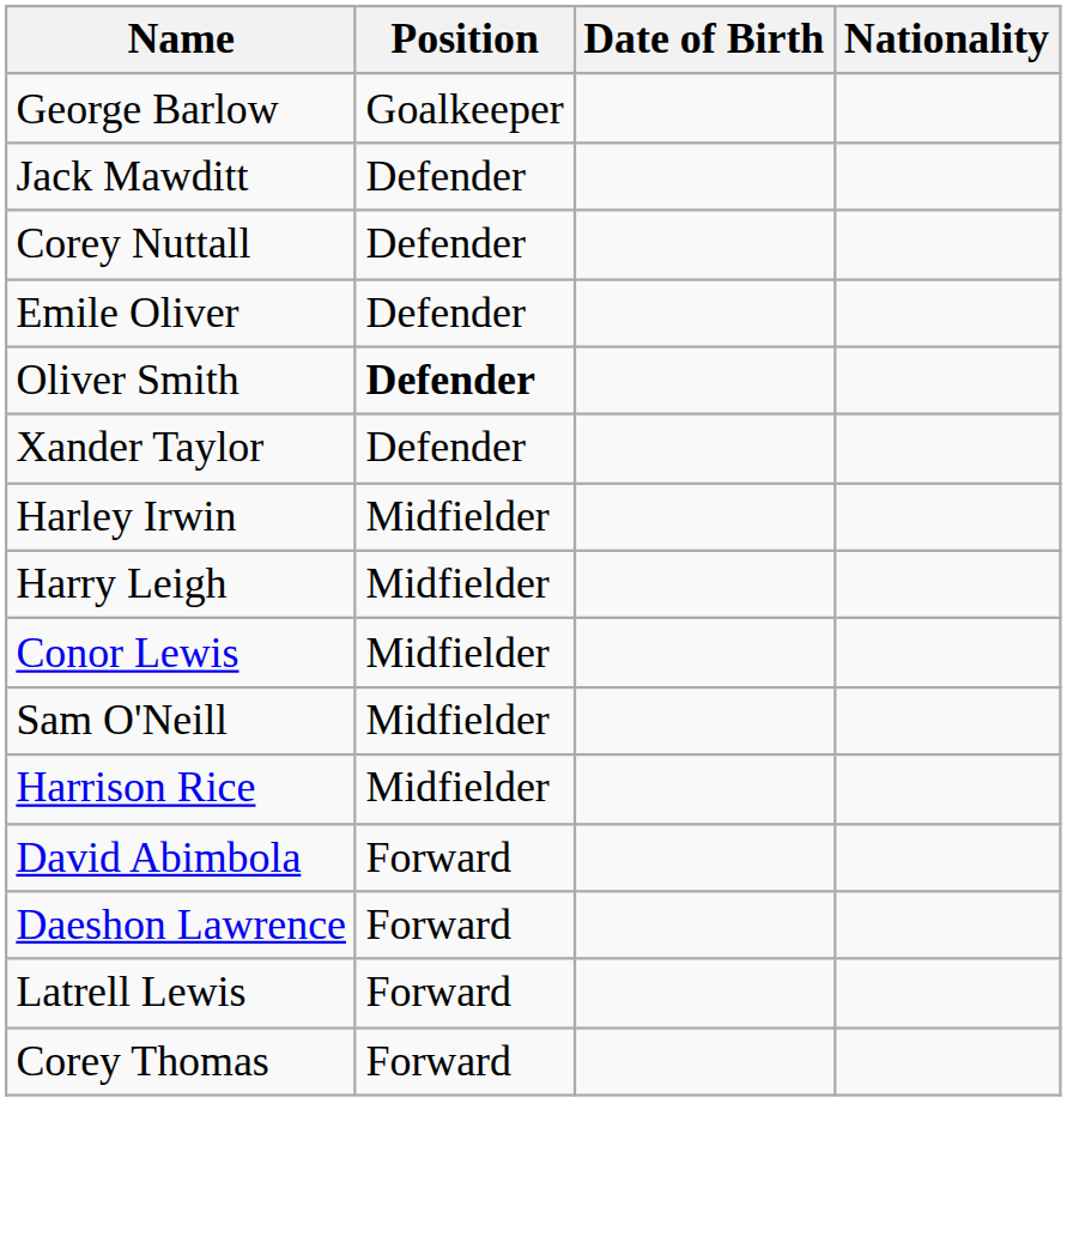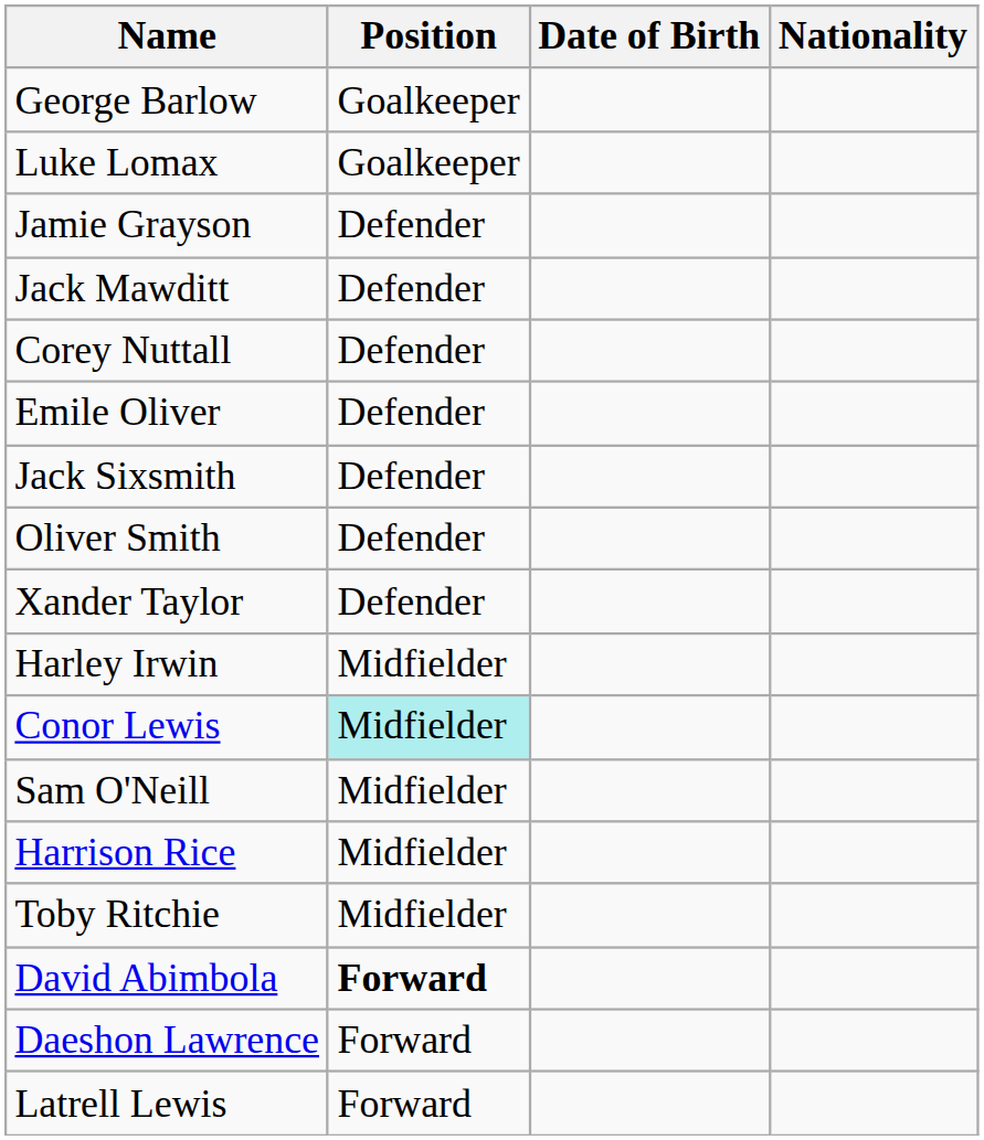+ row: Luke Lomax | Goalkeeper
+ row: Jamie Grayson | Defender
+ row: Jack Sixsmith | Defender
Oliver Smith | Position: bold -> normal
- row: Harry Leigh | Midfielder
Conor Lewis | Position: no background -> paleturquoise background
+ row: Toby Ritchie | Midfielder
David Abimbola | Position: normal -> bold
- row: Corey Thomas | Forward
